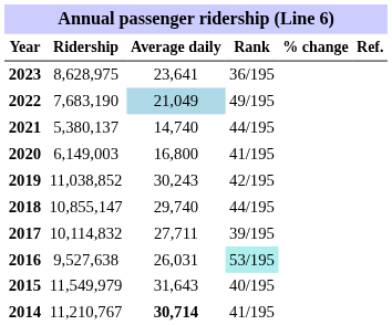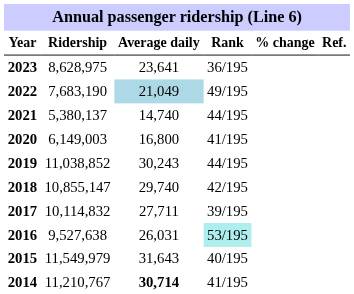2019 | Rank: 42/195 -> 44/195
2018 | Rank: 44/195 -> 42/195
